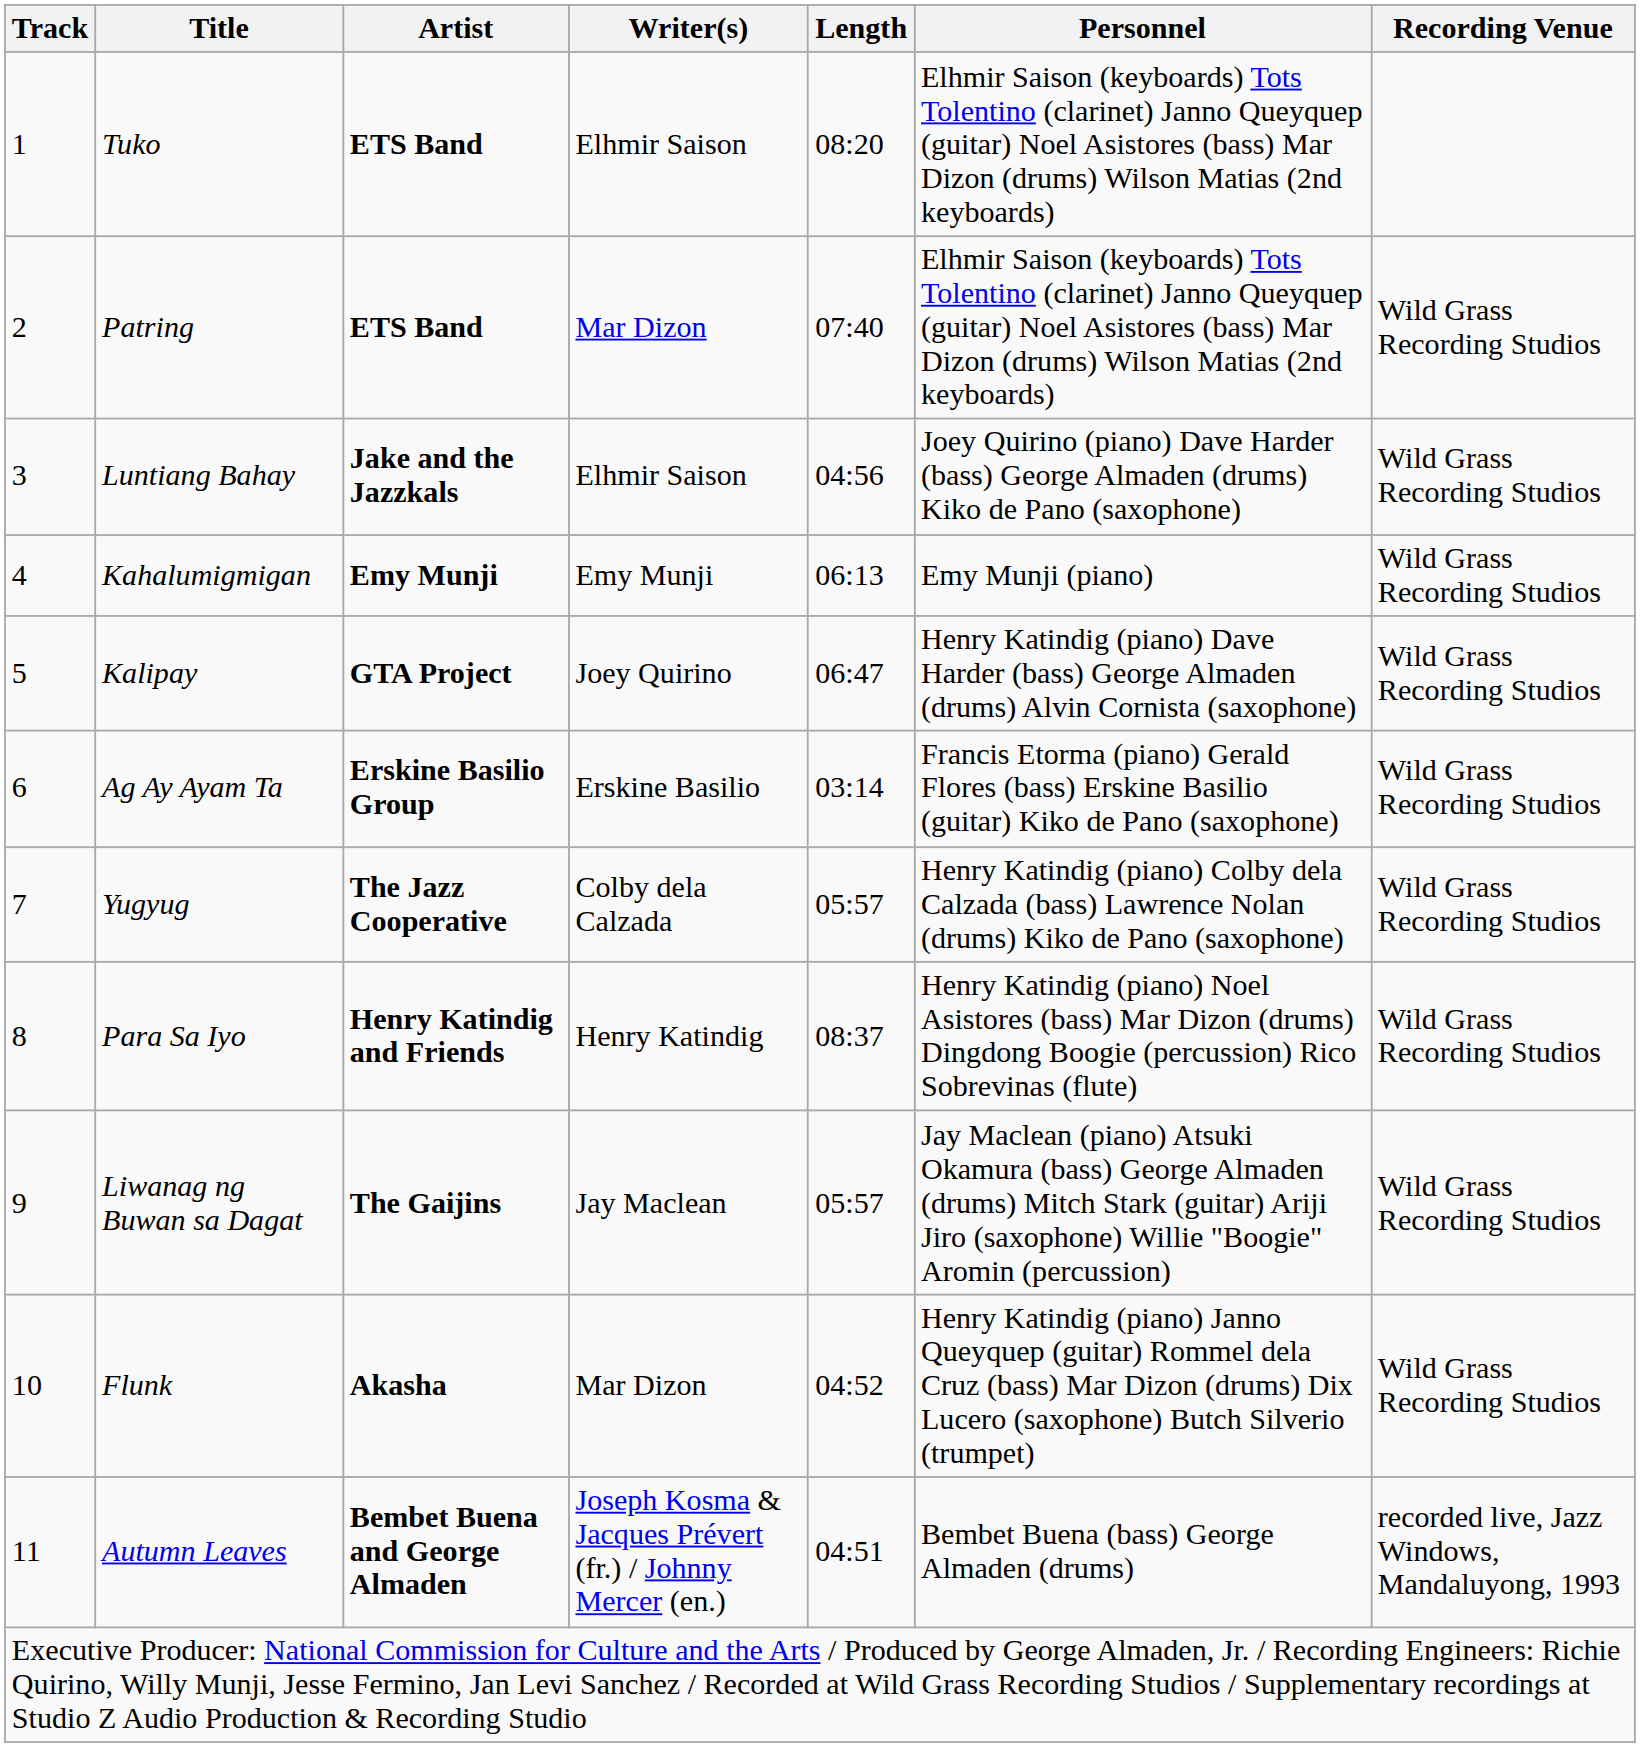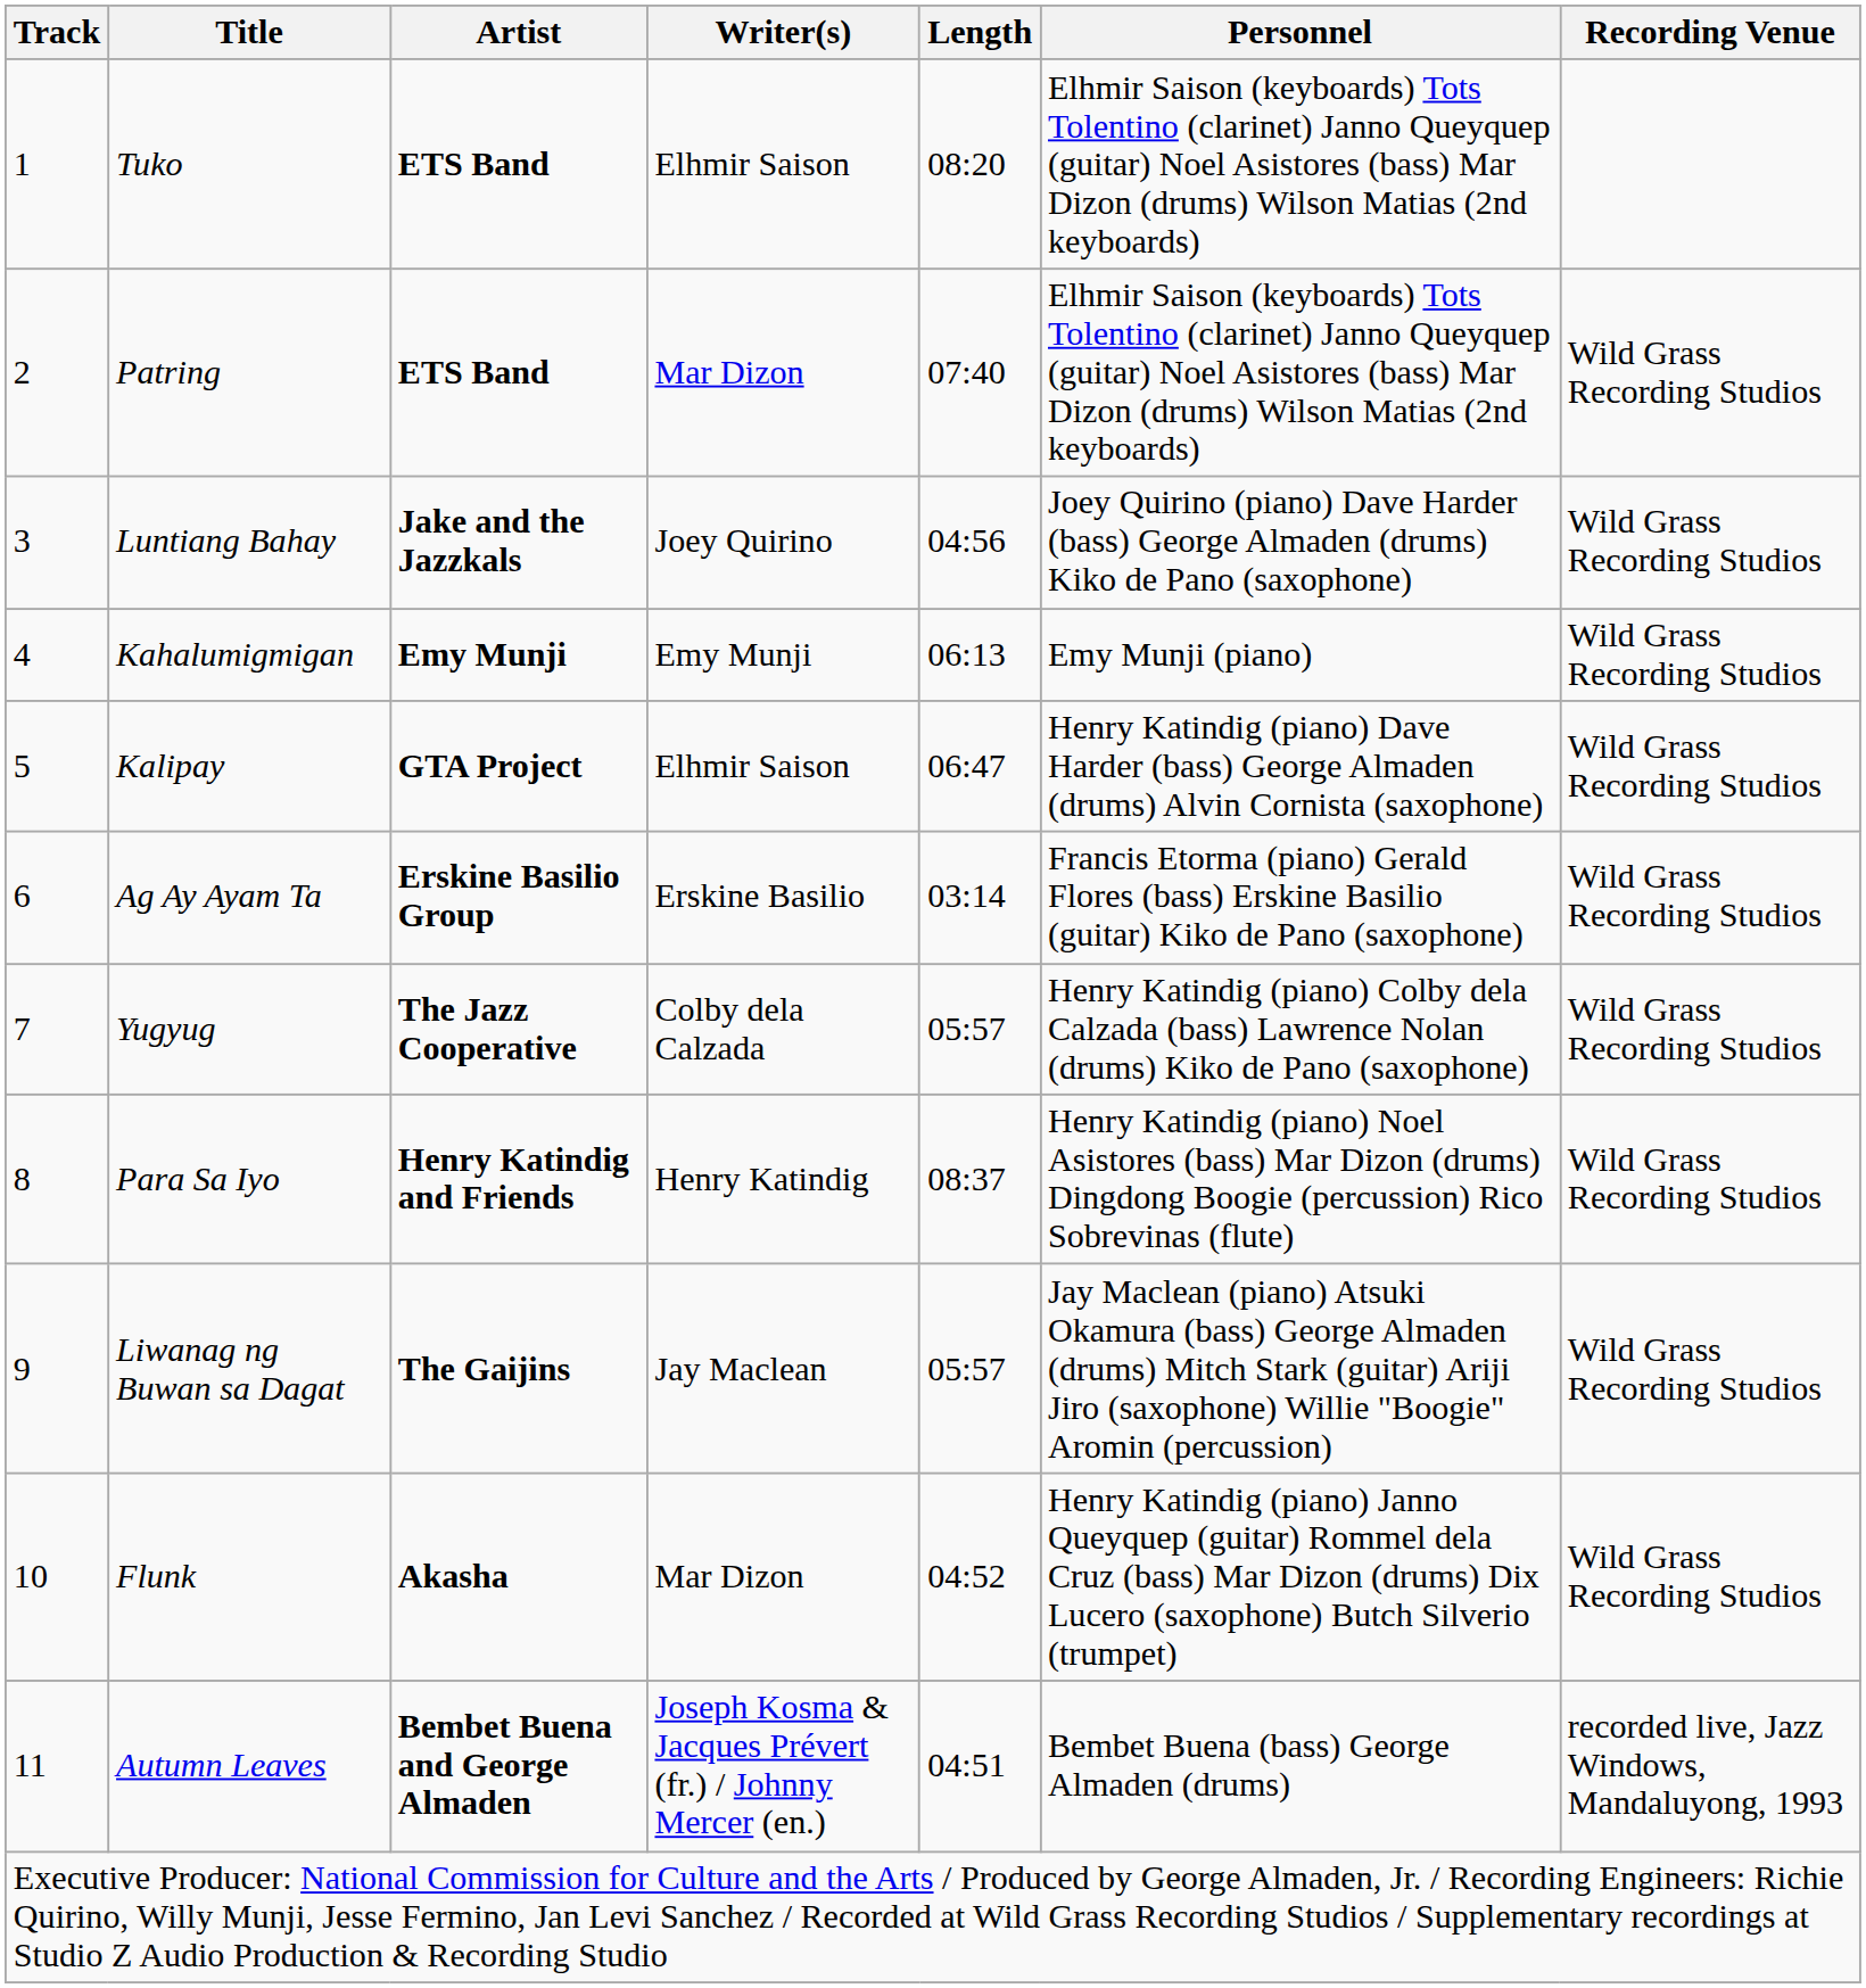Luntiang Bahay | Writer(s): Elhmir Saison -> Joey Quirino
Kalipay | Writer(s): Joey Quirino -> Elhmir Saison
